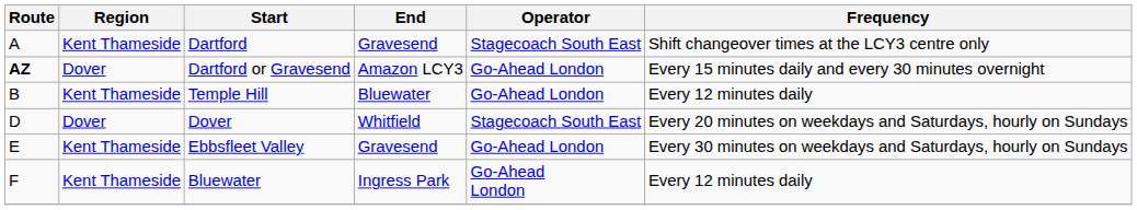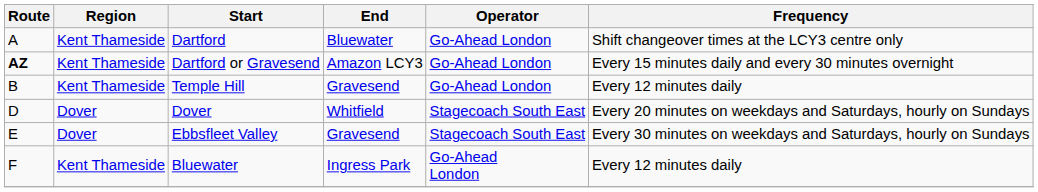Dartford | End: Gravesend -> Bluewater
Dartford | Operator: Stagecoach South East -> Go-Ahead London
Dartford or Gravesend | Region: Dover -> Kent Thameside
Temple Hill | End: Bluewater -> Gravesend
Ebbsfleet Valley | Region: Kent Thameside -> Dover
Ebbsfleet Valley | Operator: Go-Ahead London -> Stagecoach South East
